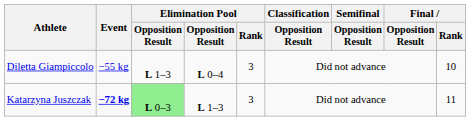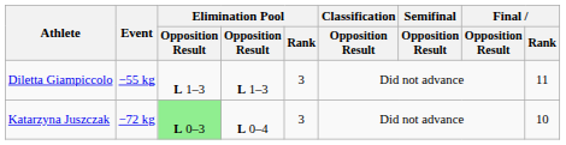Diletta Giampiccolo | column 4: L 0–4 -> L 1–3
Diletta Giampiccolo | Final / Rank: 10 -> 11
Katarzyna Juszczak | Event: bold -> normal
Katarzyna Juszczak | column 4: L 1–3 -> L 0–4
Katarzyna Juszczak | Final / Rank: 11 -> 10
